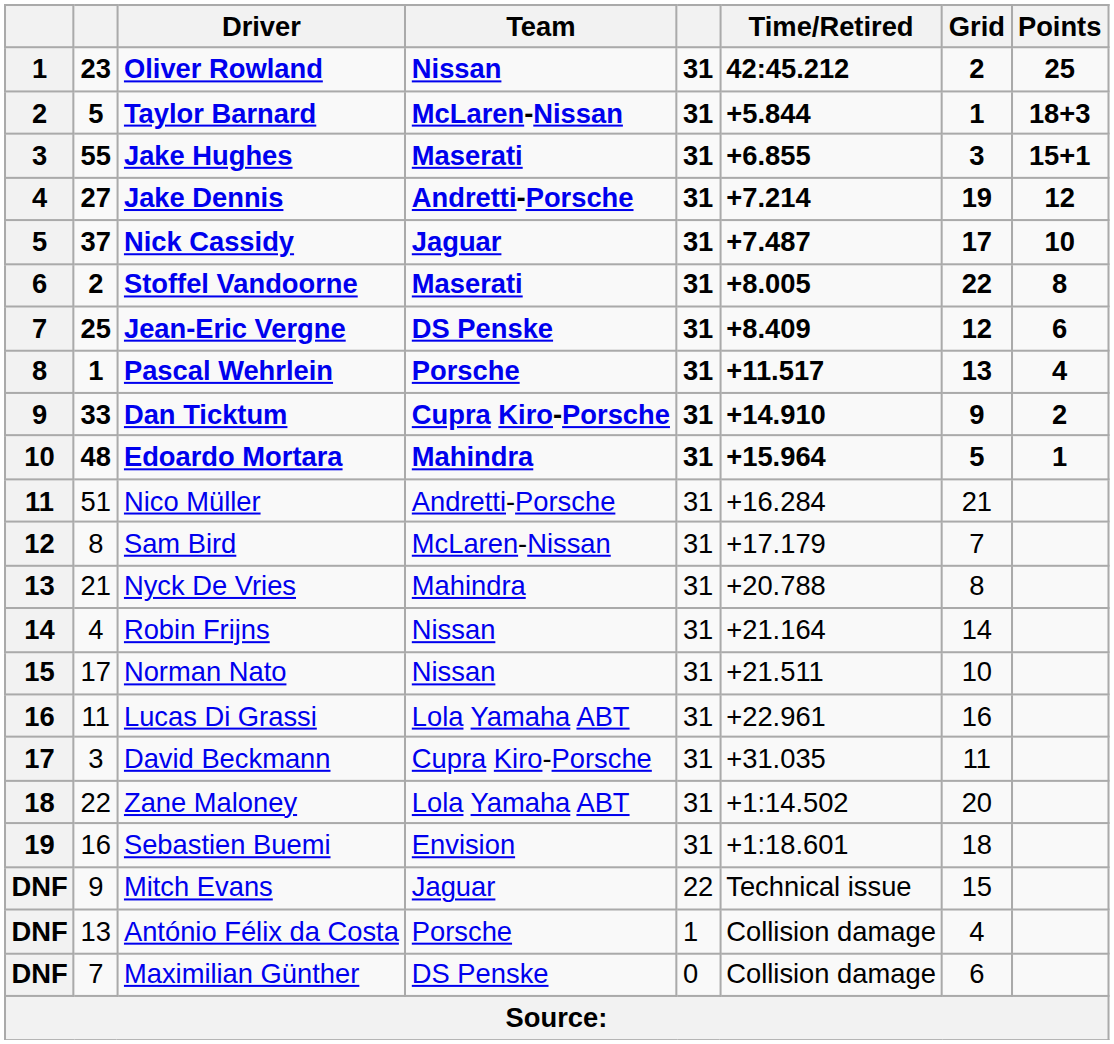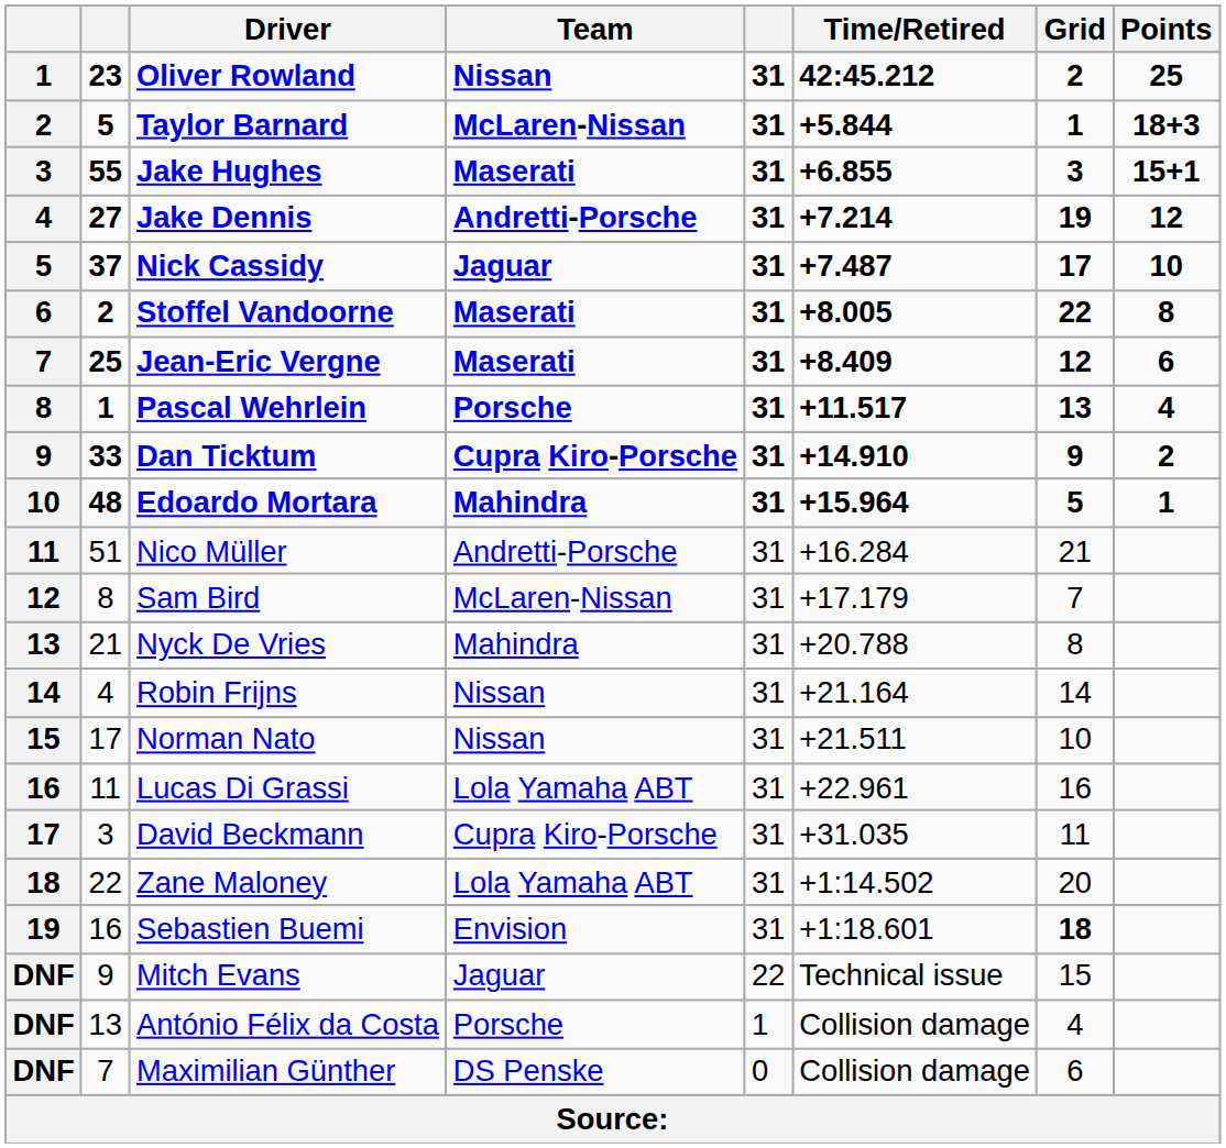Jean-Eric Vergne | Team: DS Penske -> Maserati
Sebastien Buemi | Grid: normal -> bold
